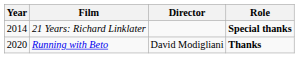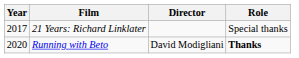21 Years: Richard Linklater | Year: 2014 -> 2017
21 Years: Richard Linklater | Role: bold -> normal
